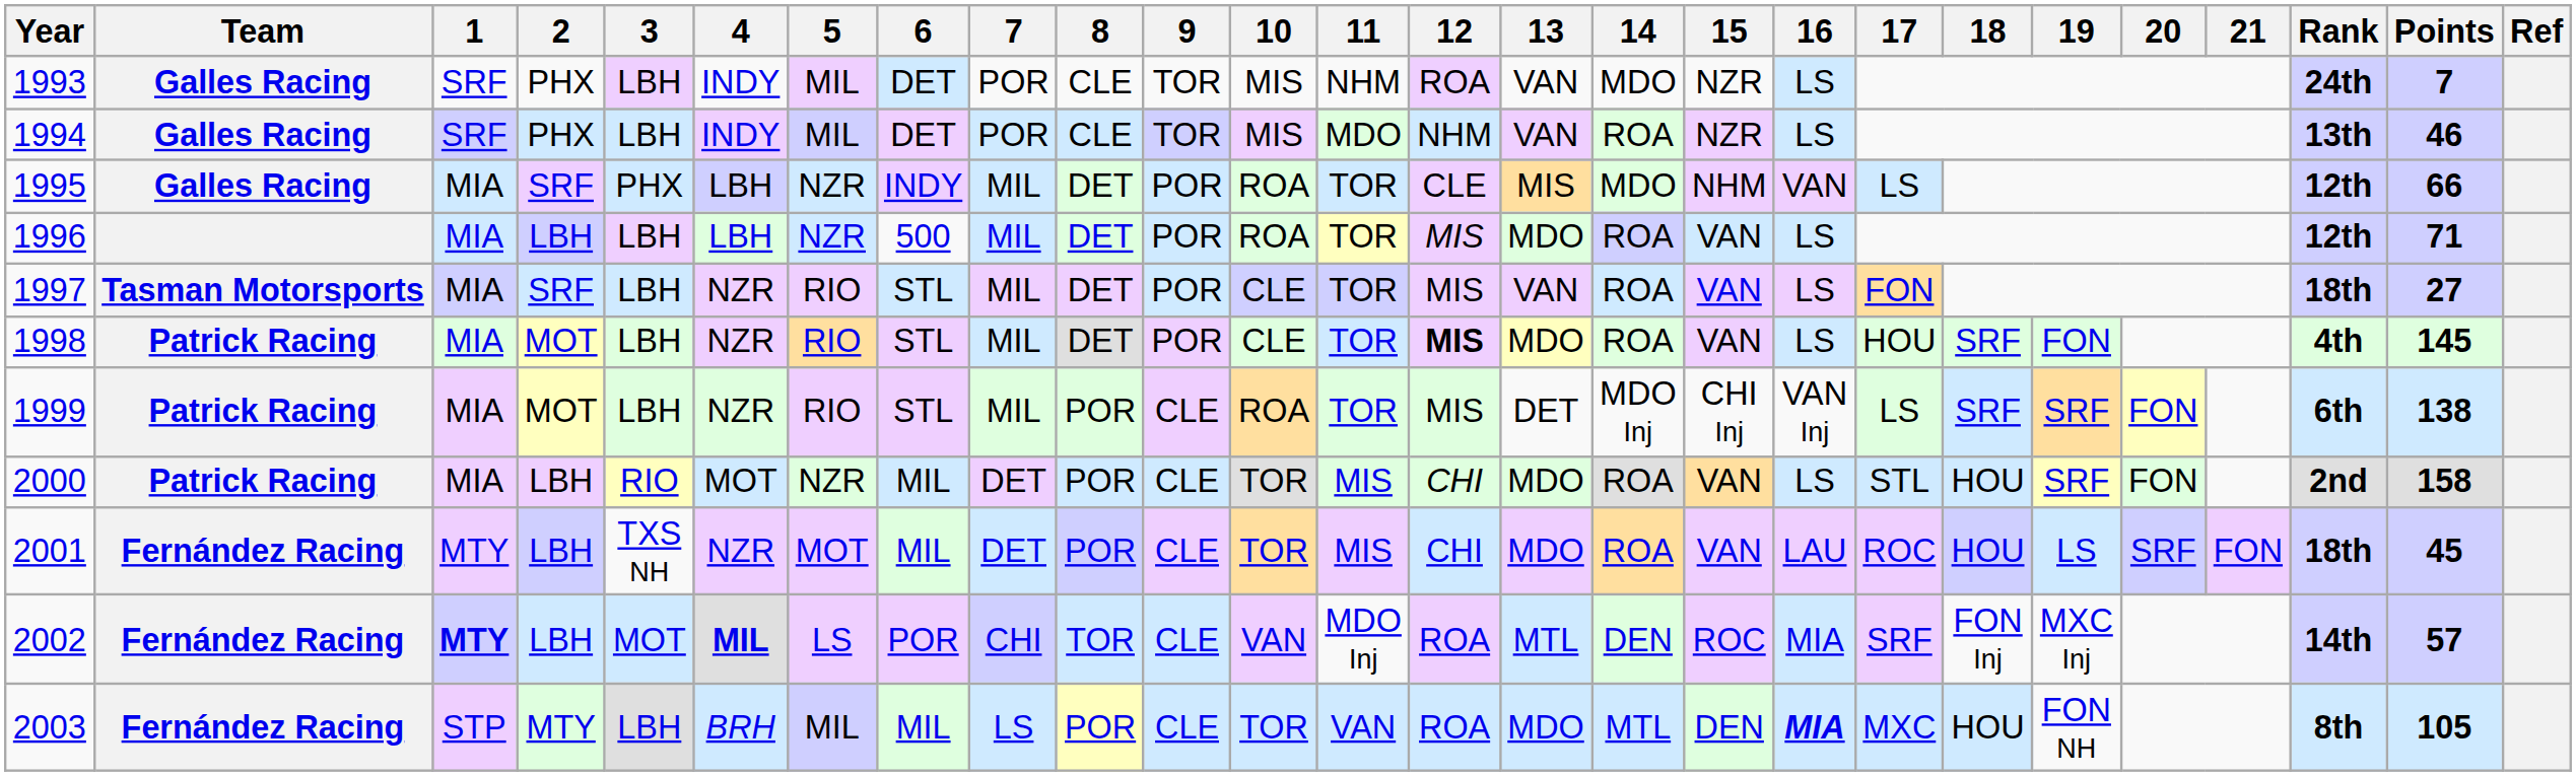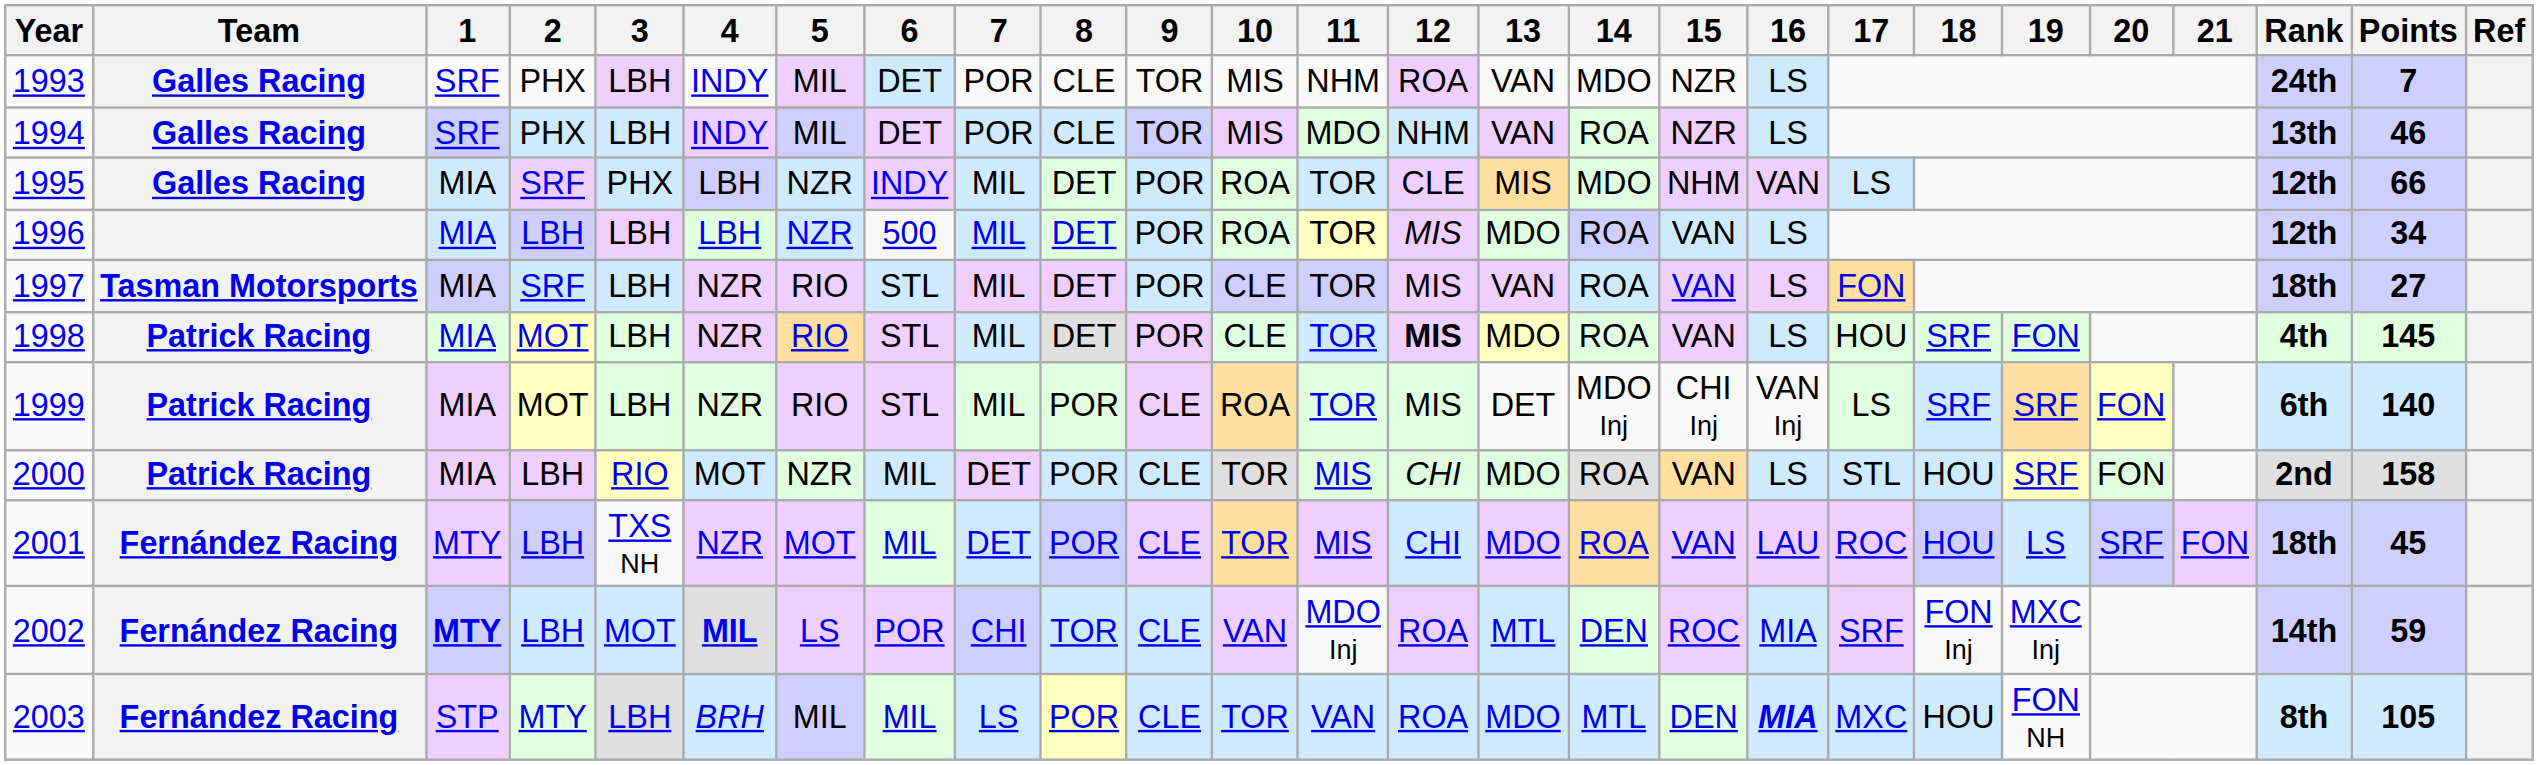1996 | Points: 71 -> 34
1999 | Points: 138 -> 140
2002 | Points: 57 -> 59
